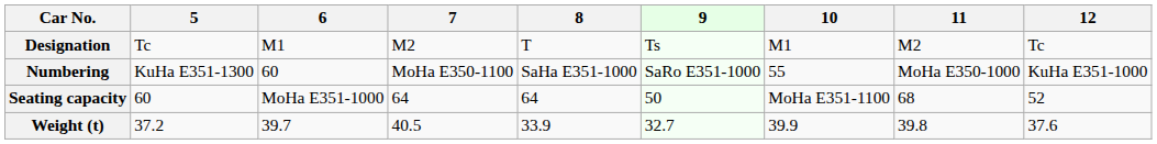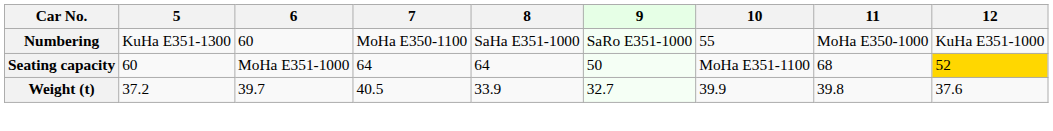- row: Designation | Tc | M1 | M2 | T | Ts | M1 | M2 | Tc
Seating capacity | 12: no background -> gold background
